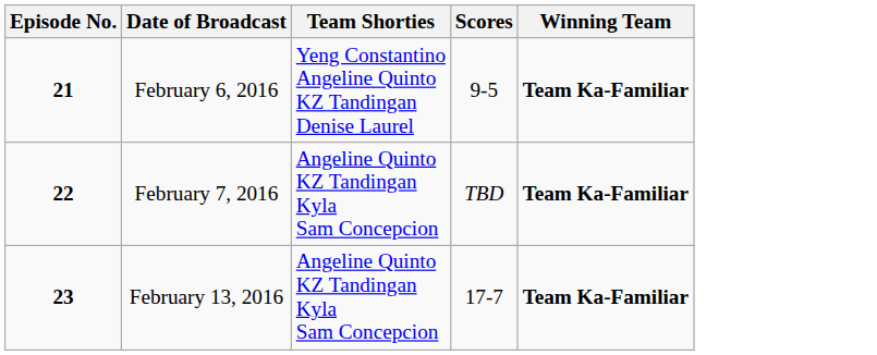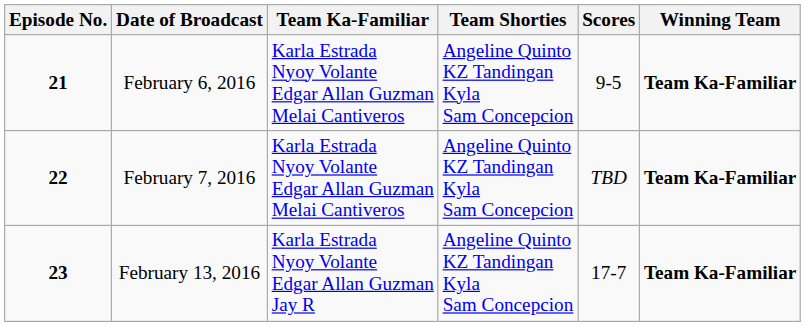+ column: Team Ka-Familiar | Karla Estrada Nyoy Volante Edgar Allan Guzman Melai Cantiveros | Karla Estrada Nyoy Volante Edgar Allan Guzman Melai Cantiveros | Karla Estrada Nyoy Volante Edgar Allan Guzman Jay R
February 6, 2016 | Team Shorties: Yeng Constantino Angeline Quinto KZ Tandingan Denise Laurel -> Angeline Quinto KZ Tandingan Kyla Sam Concepcion
